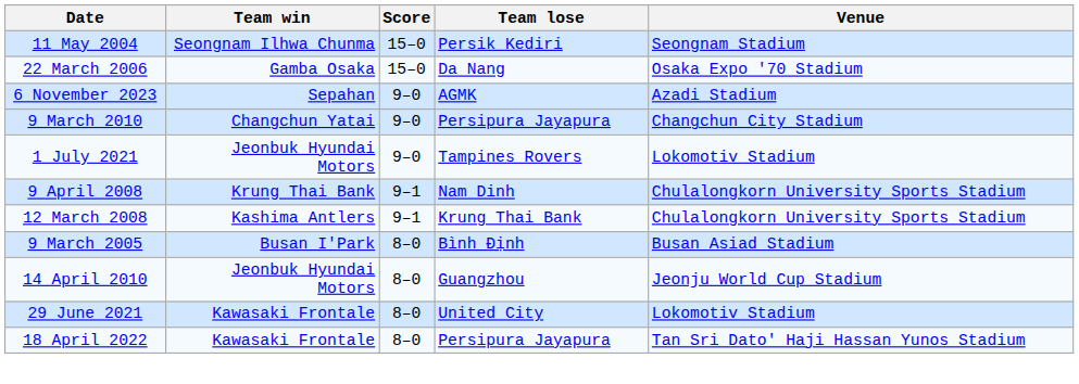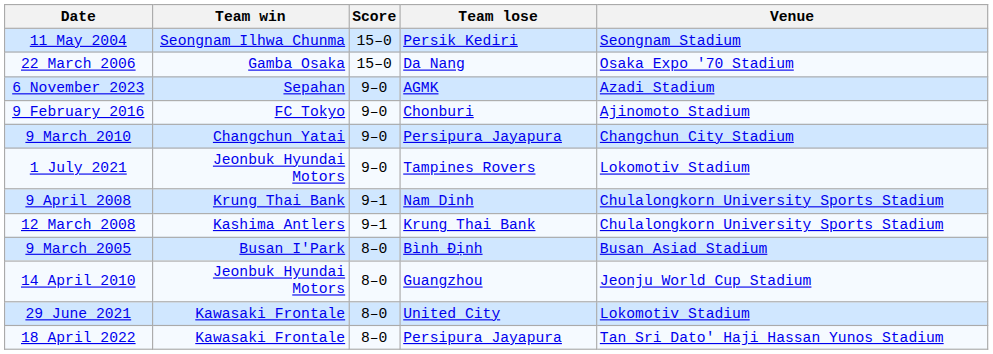+ row: 9 February 2016 | FC Tokyo | 9–0 | Chonburi | Ajinomoto Stadium
